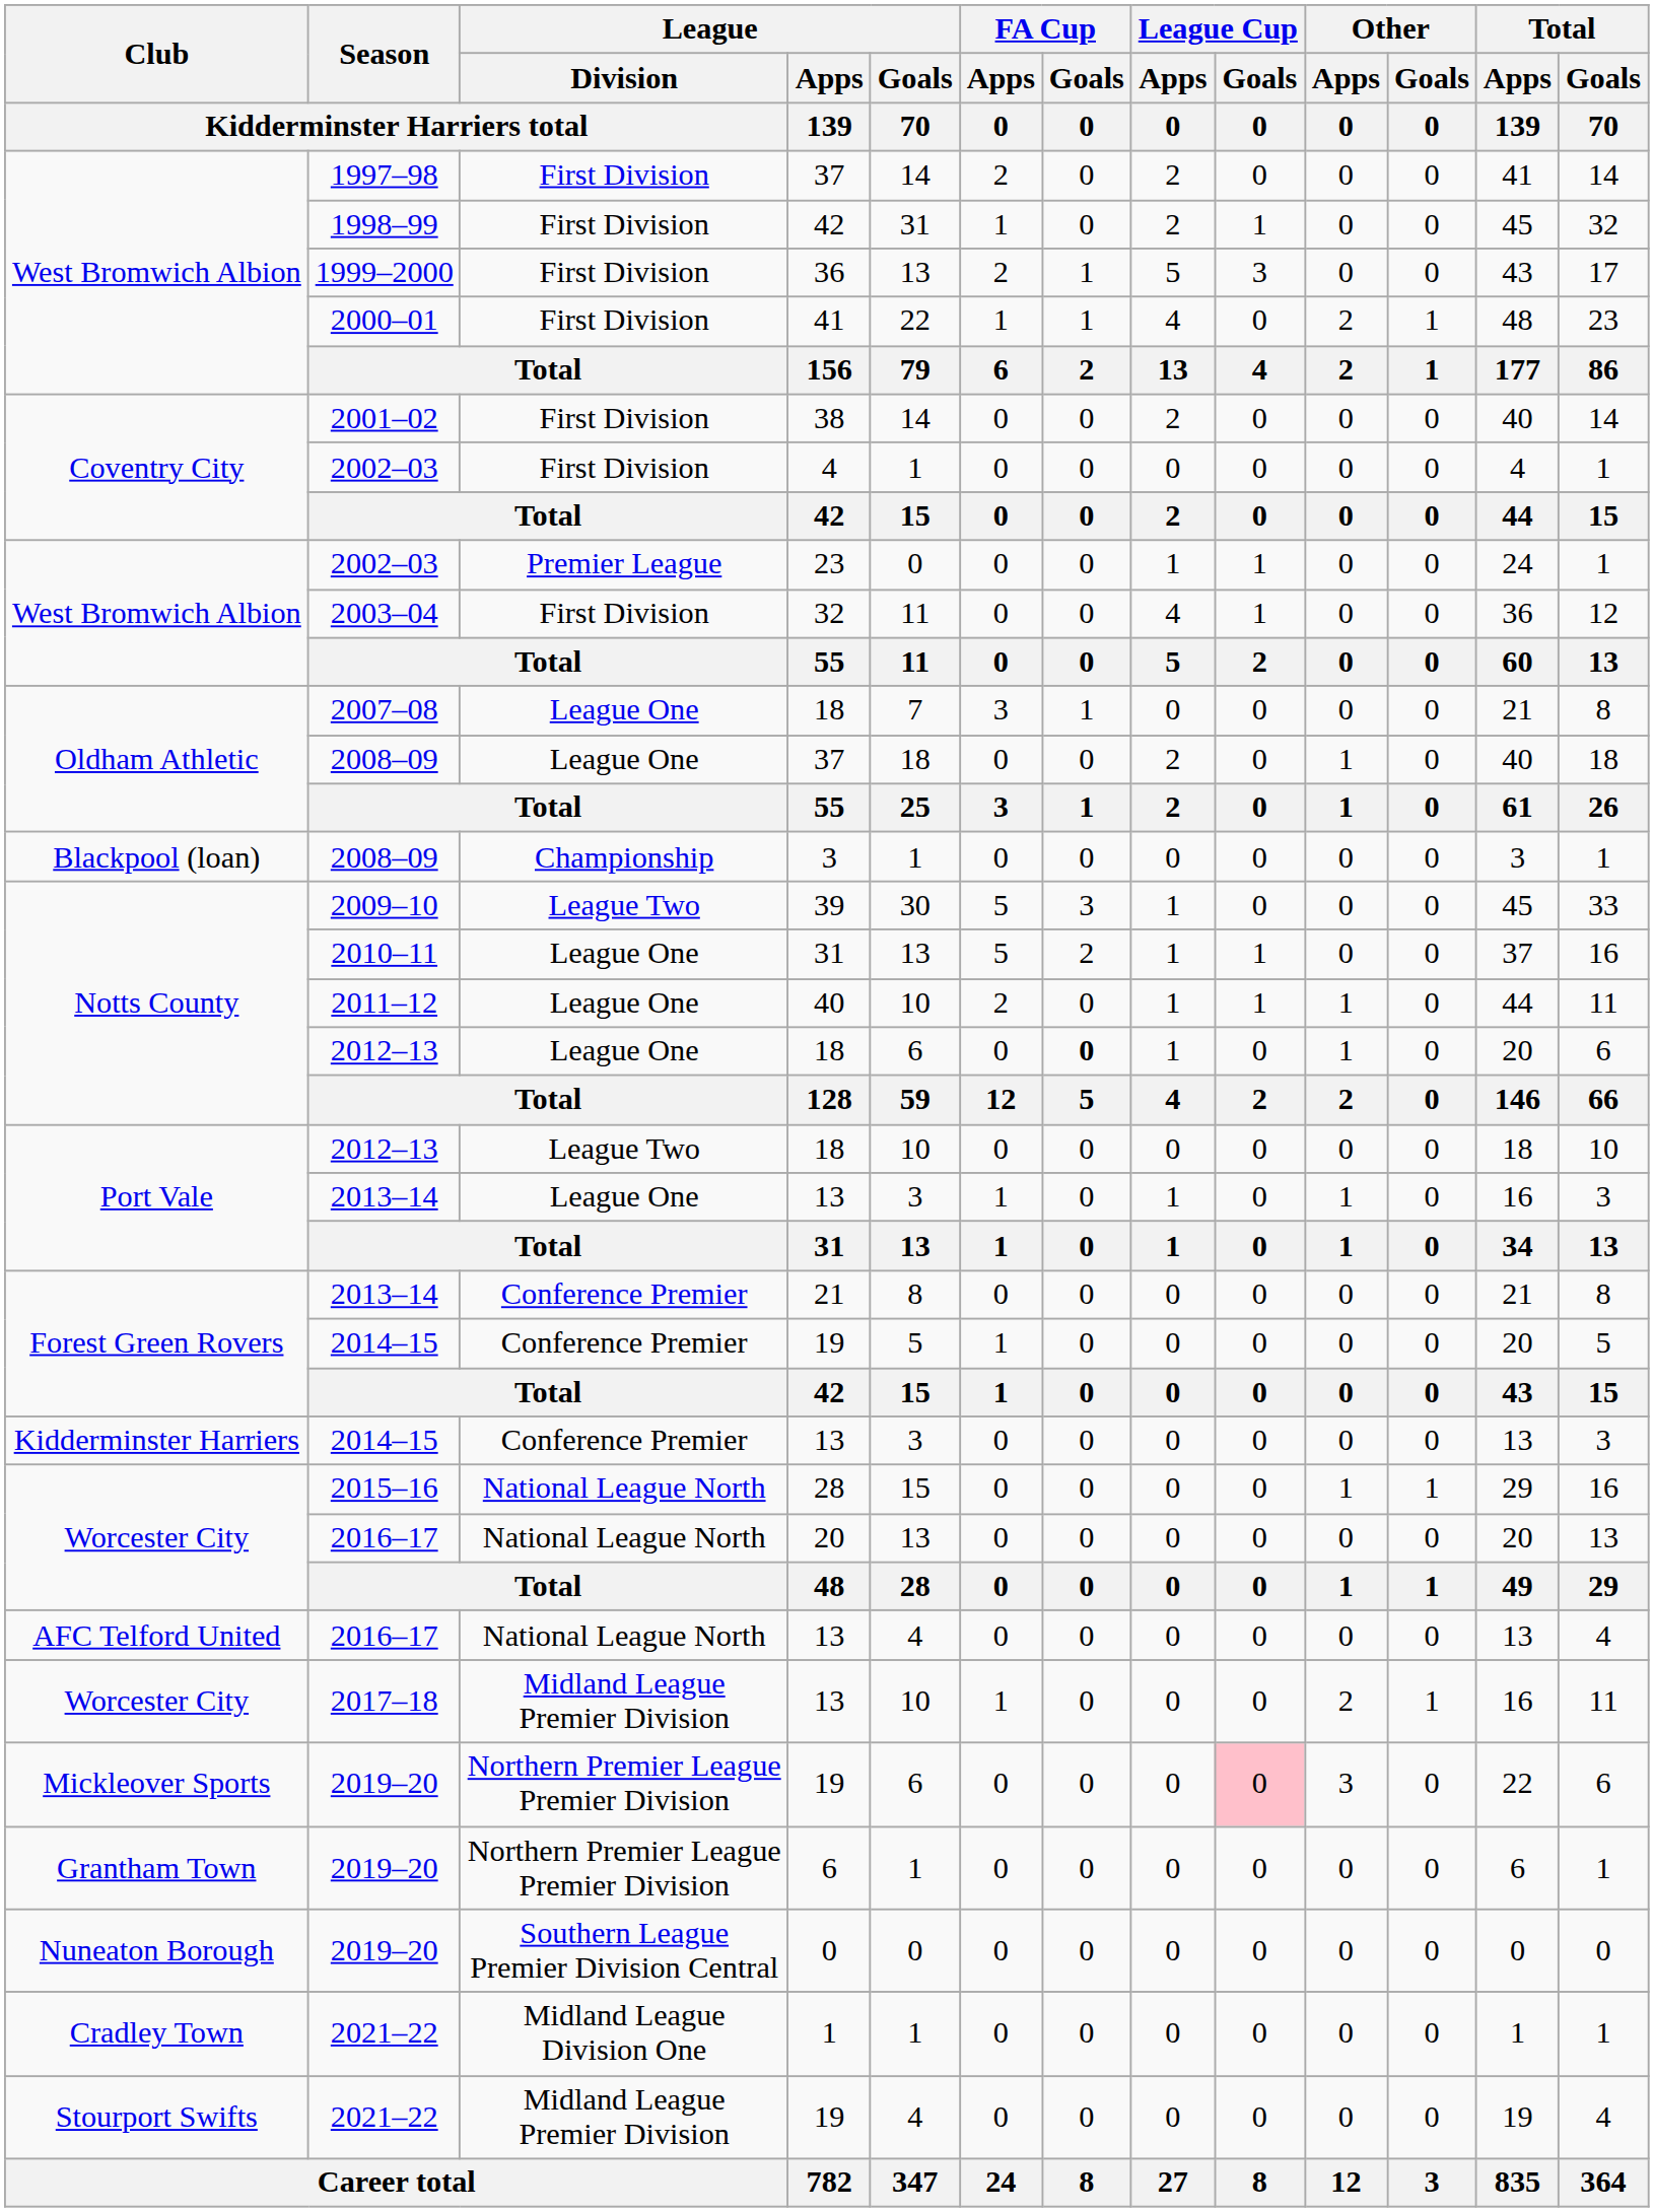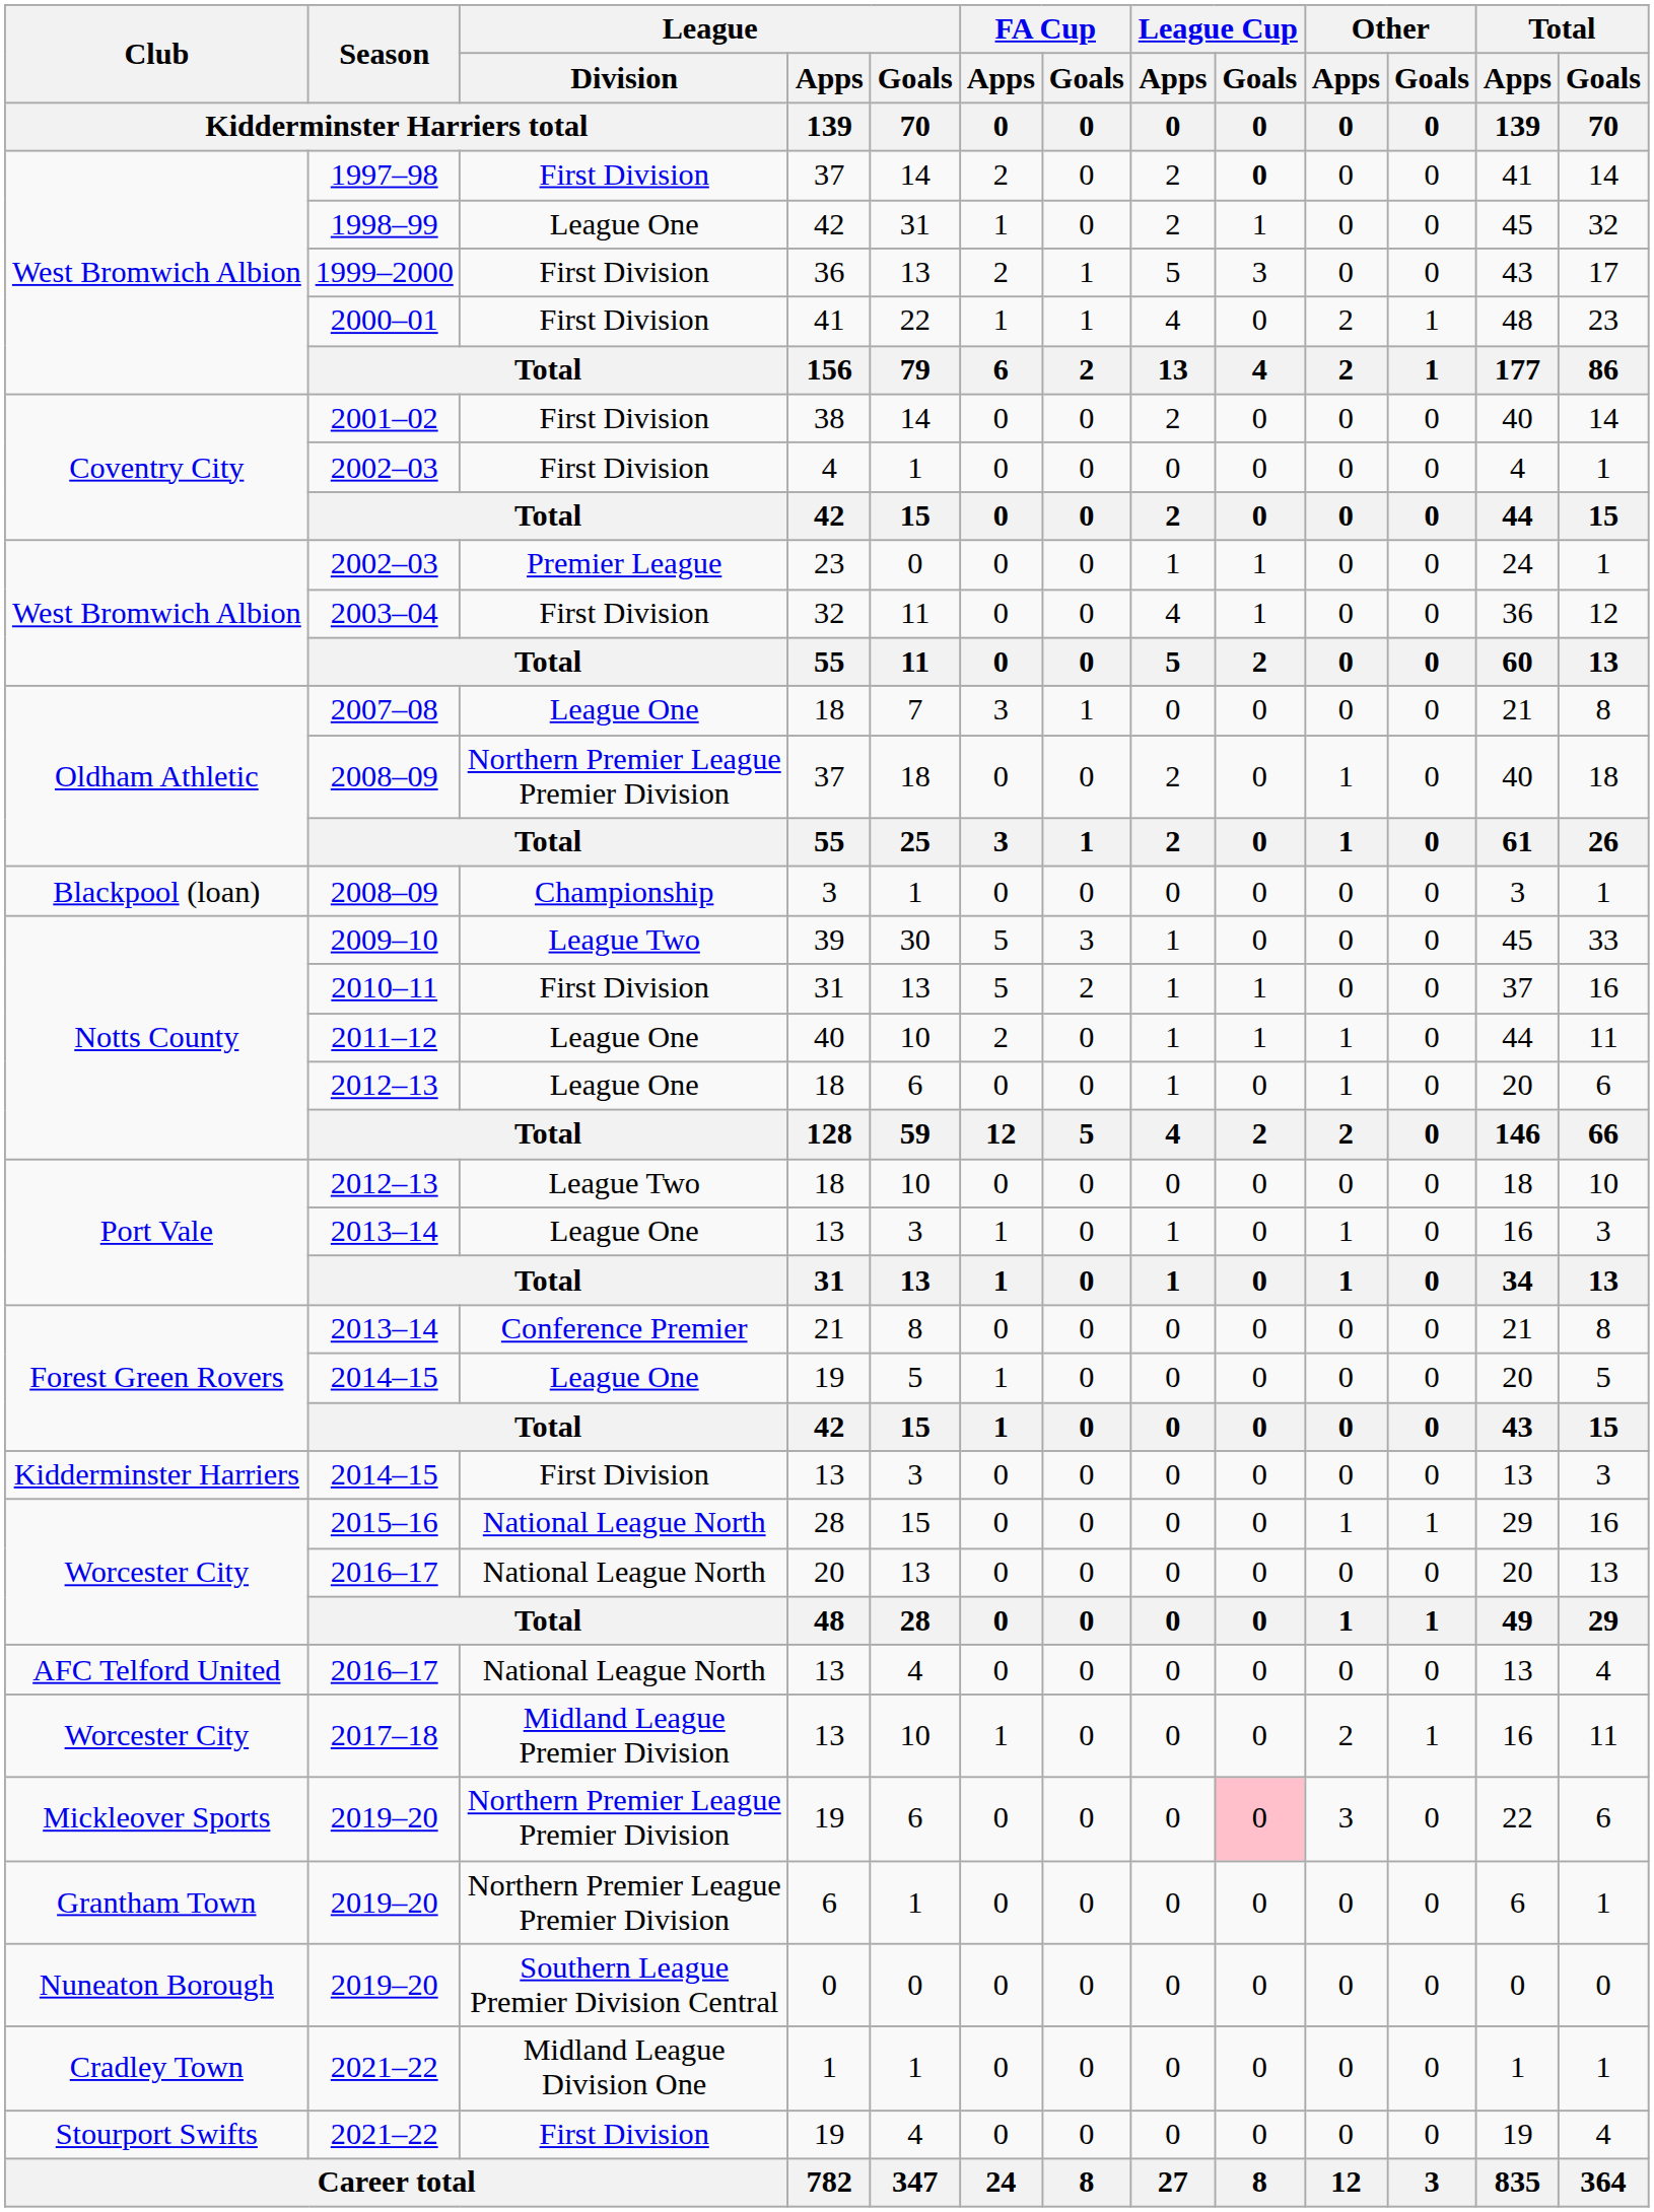West Bromwich Albion / 37 | League Cup / Goals / 0: normal -> bold
West Bromwich Albion / 42 | League / Division / Kidderminster Harriers total: First Division -> League One
Oldham Athletic / 37 | League / Division / Kidderminster Harriers total: League One -> Northern Premier League Premier Division
Notts County / 31 | League / Division / Kidderminster Harriers total: League One -> First Division
Notts County / 18 | FA Cup / Goals / 0: bold -> normal
Forest Green Rovers / 19 | League / Division / Kidderminster Harriers total: Conference Premier -> League One
Kidderminster Harriers / 13 | League / Division / Kidderminster Harriers total: Conference Premier -> First Division
Stourport Swifts / 19 | League / Division / Kidderminster Harriers total: Midland League Premier Division -> First Division
